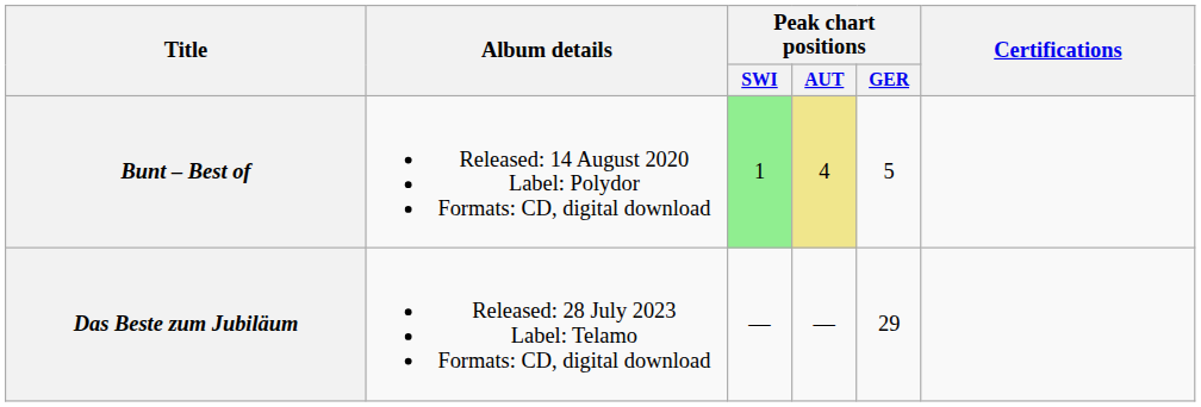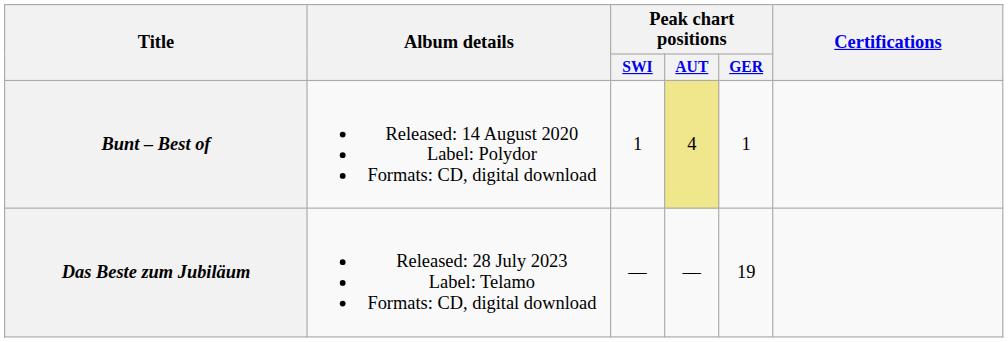Bunt – Best of | Peak chart positions / SWI: lightgreen background -> no background
Bunt – Best of | Peak chart positions / GER: 5 -> 1
Das Beste zum Jubiläum | Peak chart positions / GER: 29 -> 19
